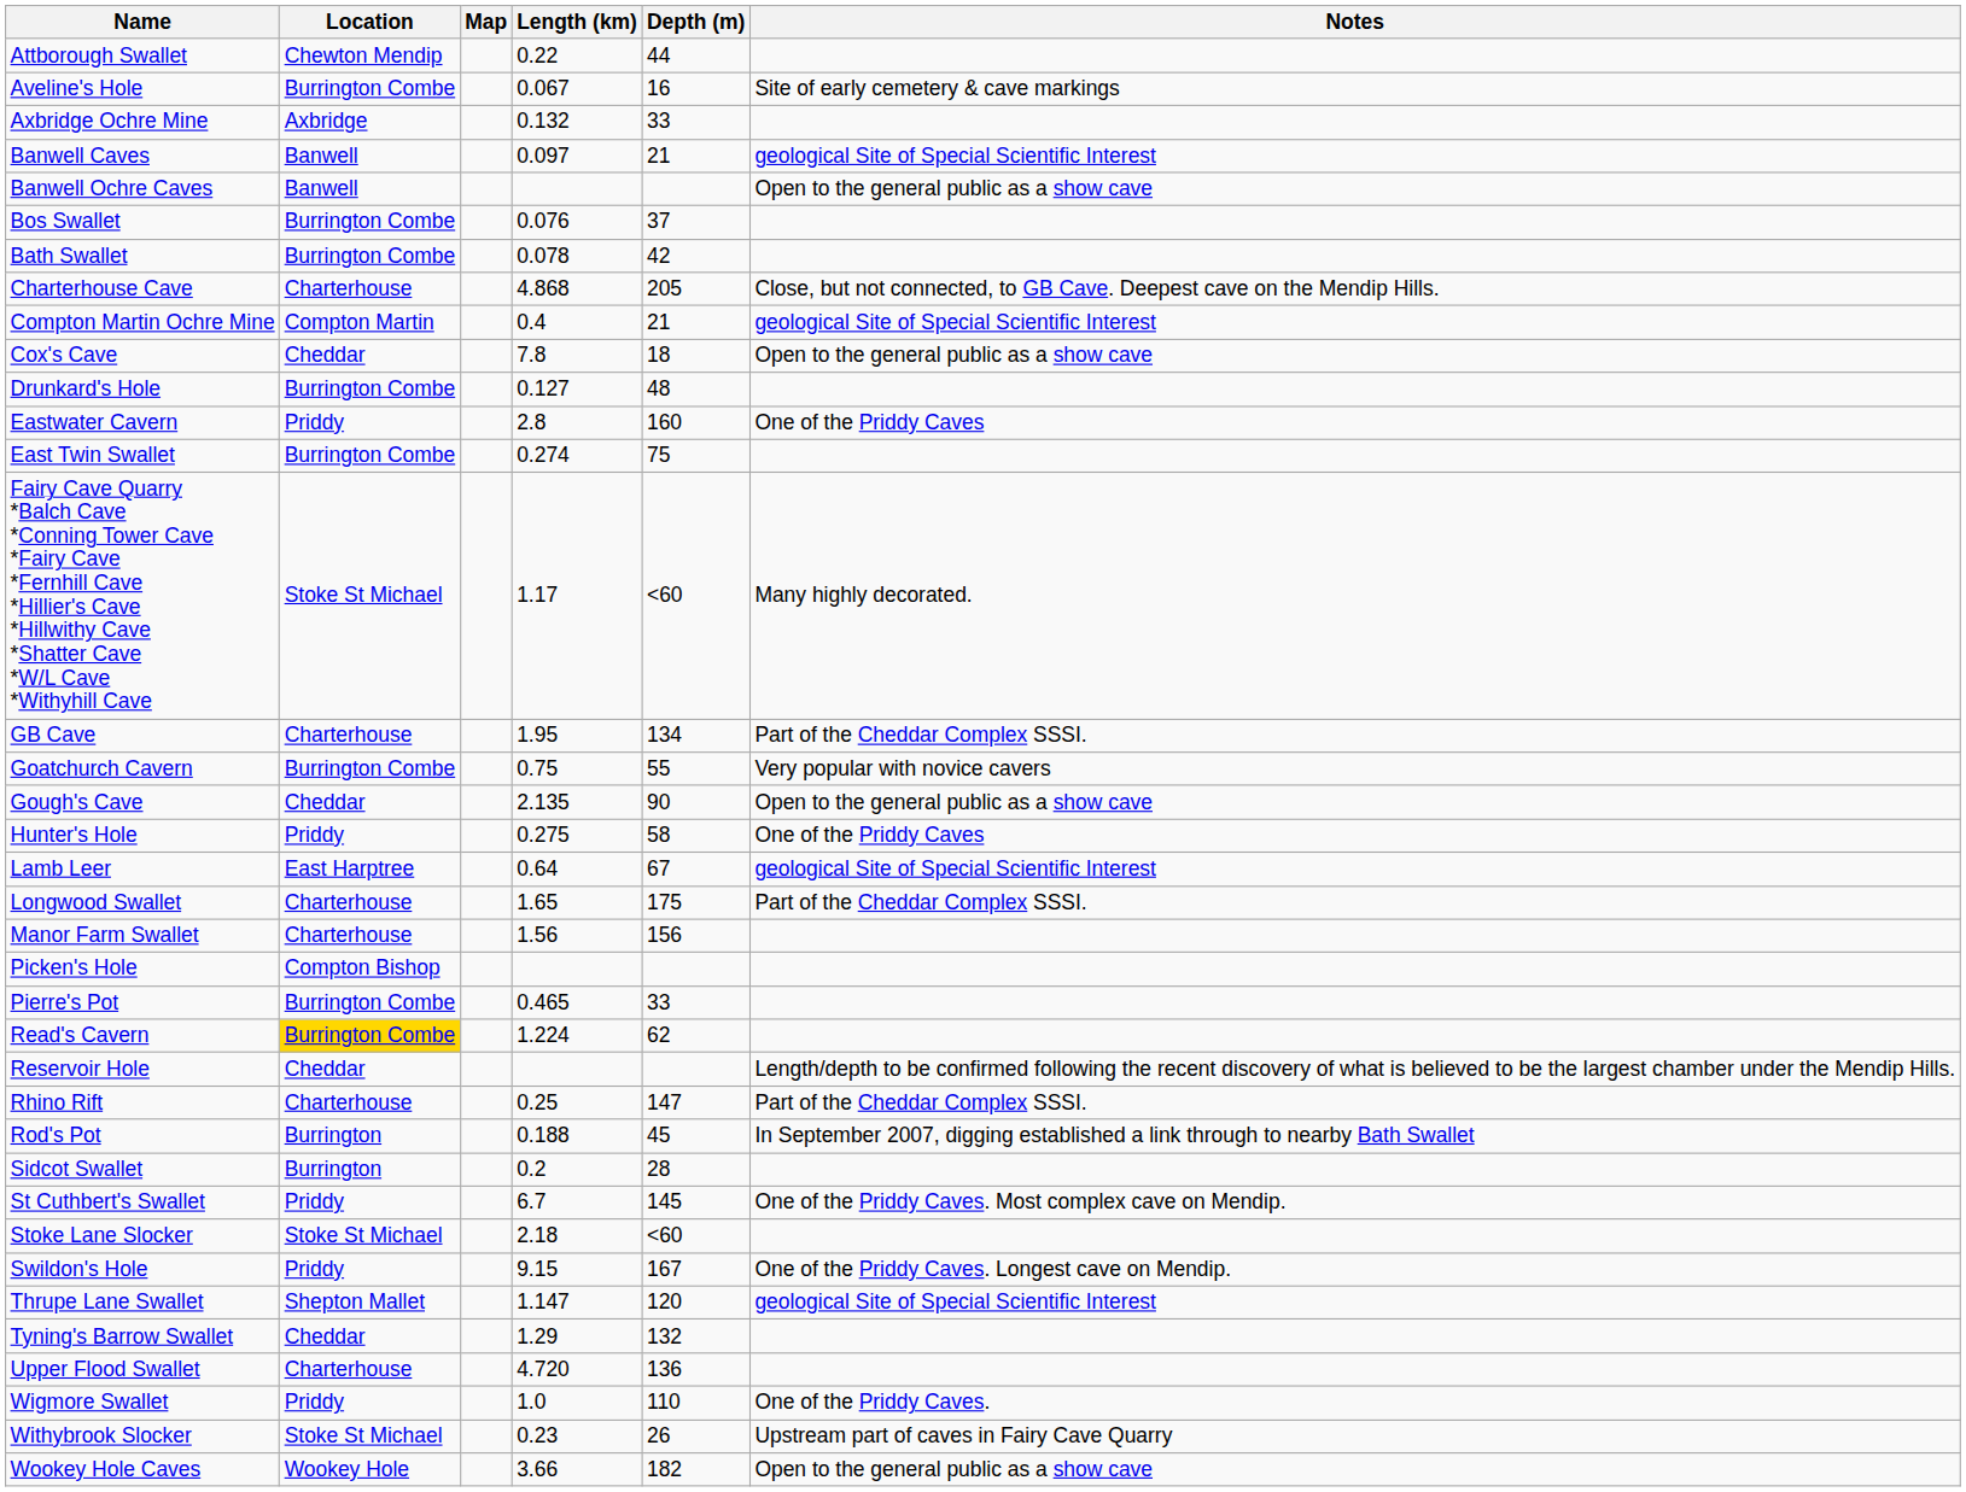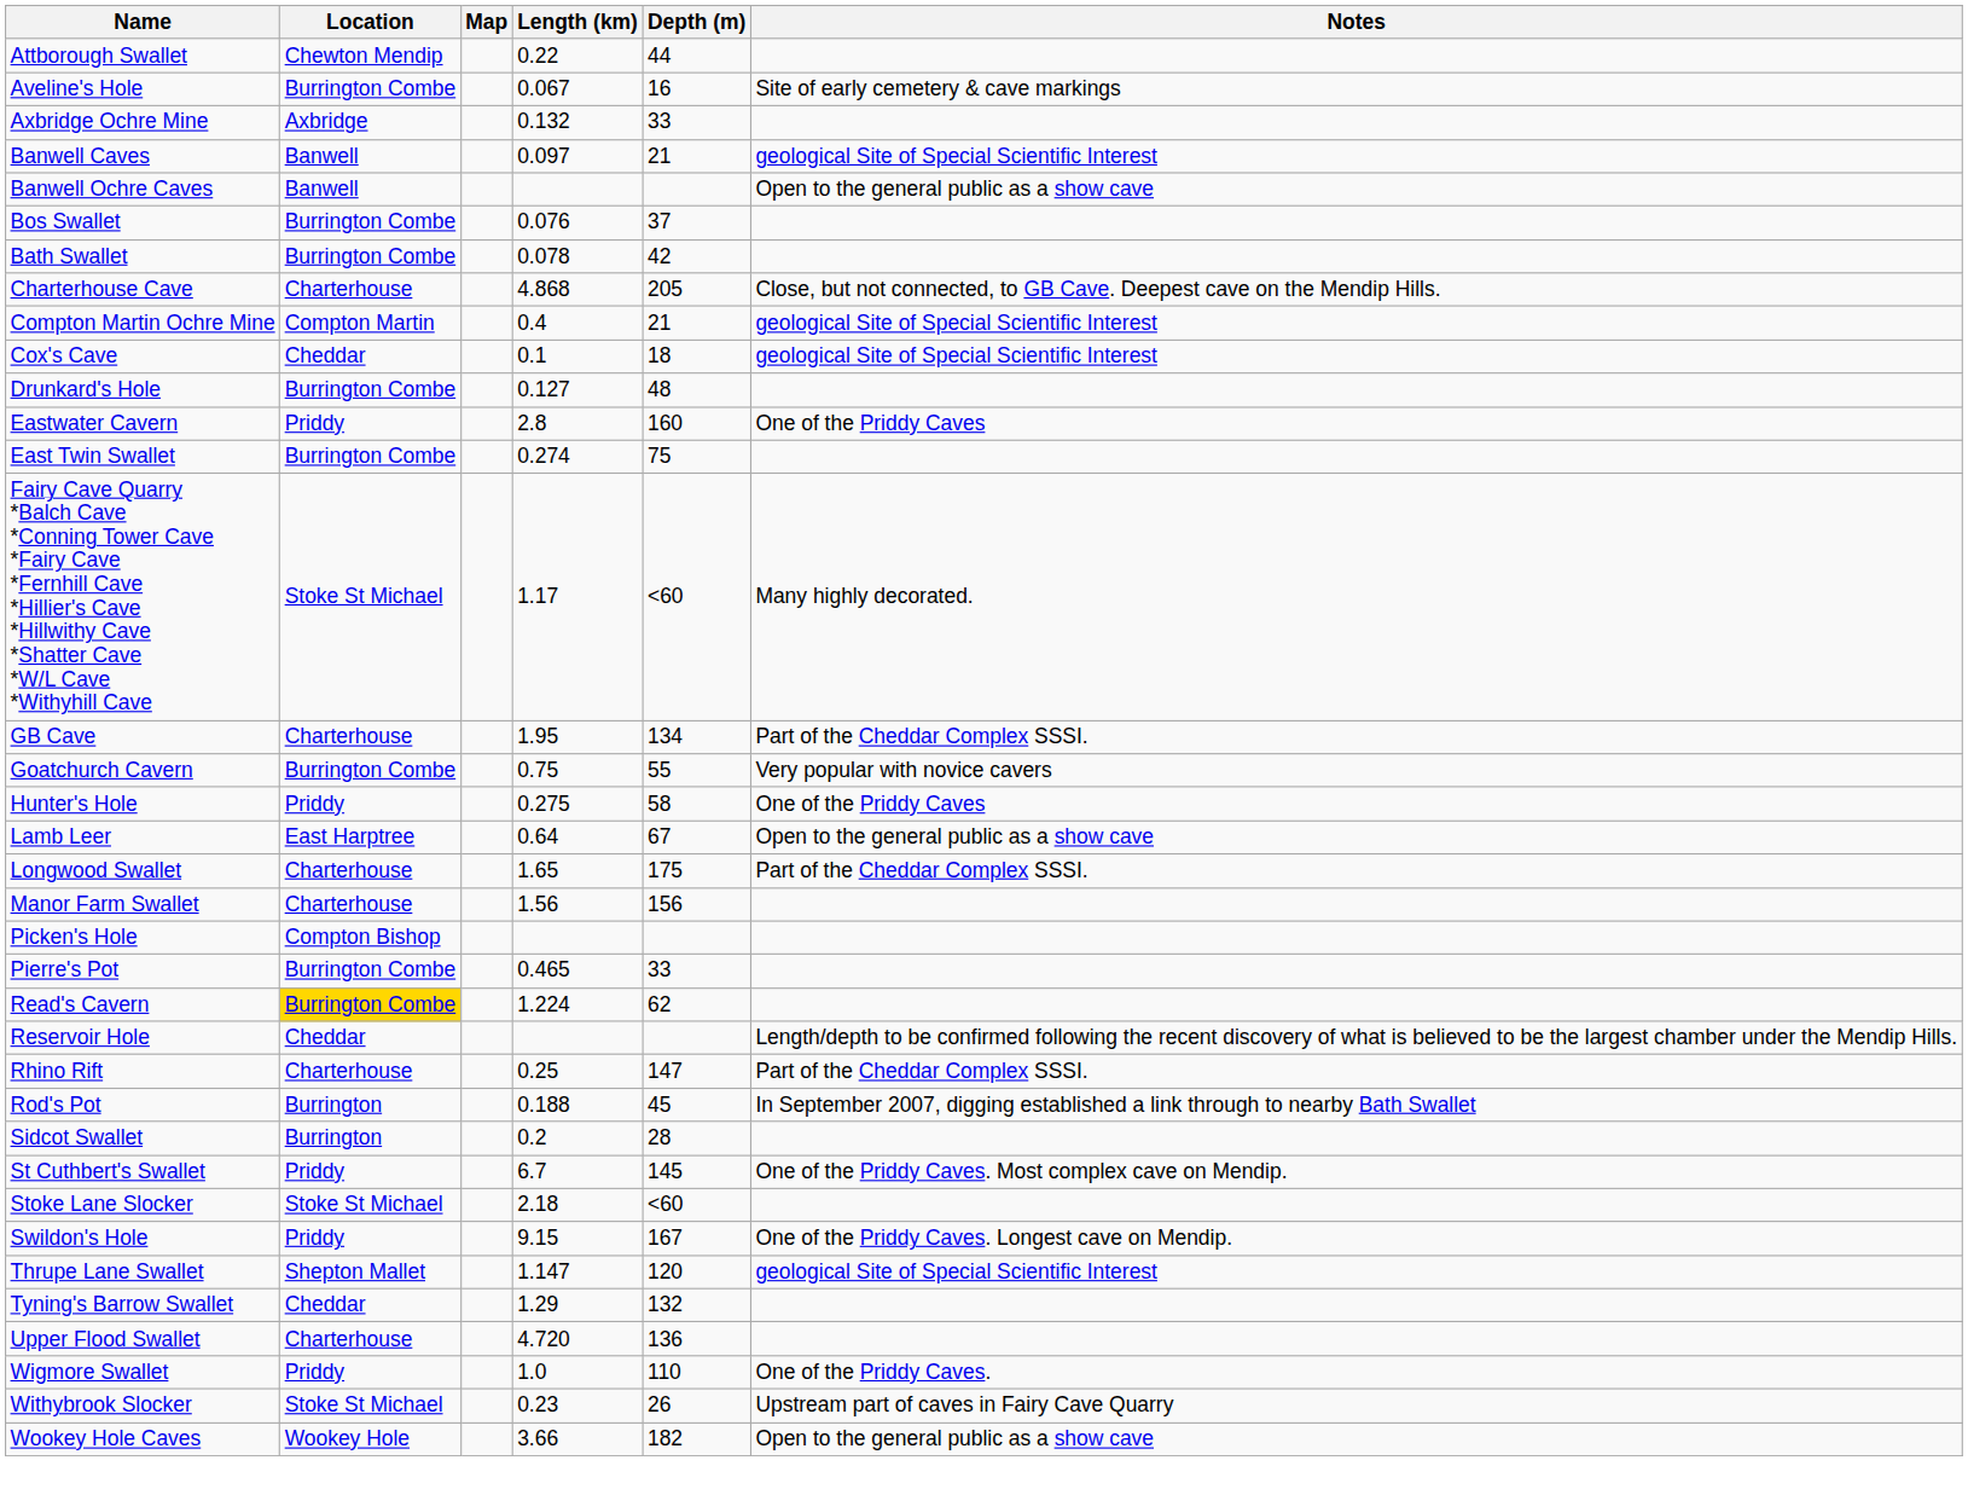Cox's Cave | Length (km): 7.8 -> 0.1
Cox's Cave | Notes: Open to the general public as a show cave -> geological Site of Special Scientific Interest
- row: Gough's Cave | Cheddar | 2.135 | 90 | Open to the general public as a show cave
Lamb Leer | Notes: geological Site of Special Scientific Interest -> Open to the general public as a show cave
